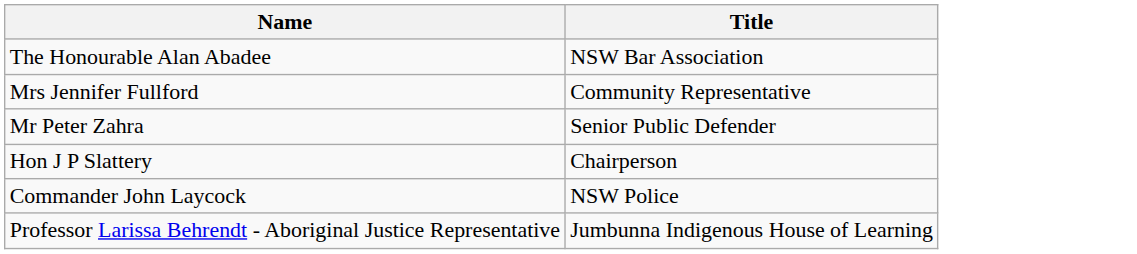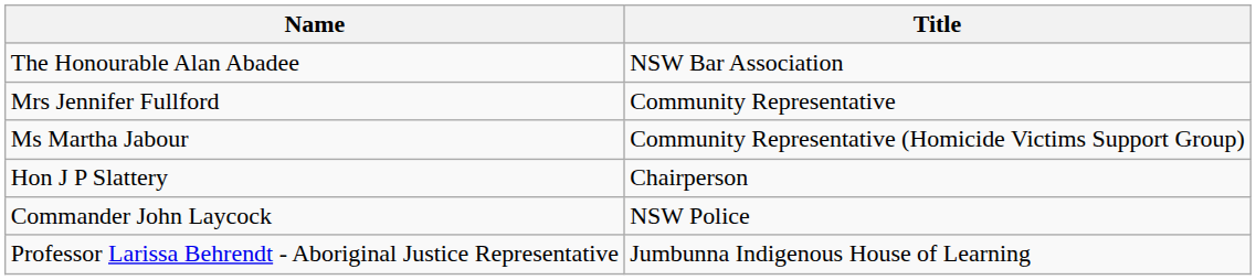+ row: Ms Martha Jabour | Community Representative (Homicide Victims Support Group)
- row: Mr Peter Zahra | Senior Public Defender
